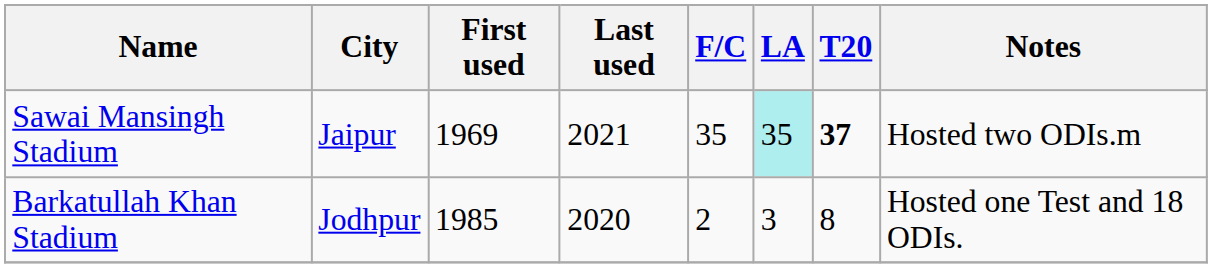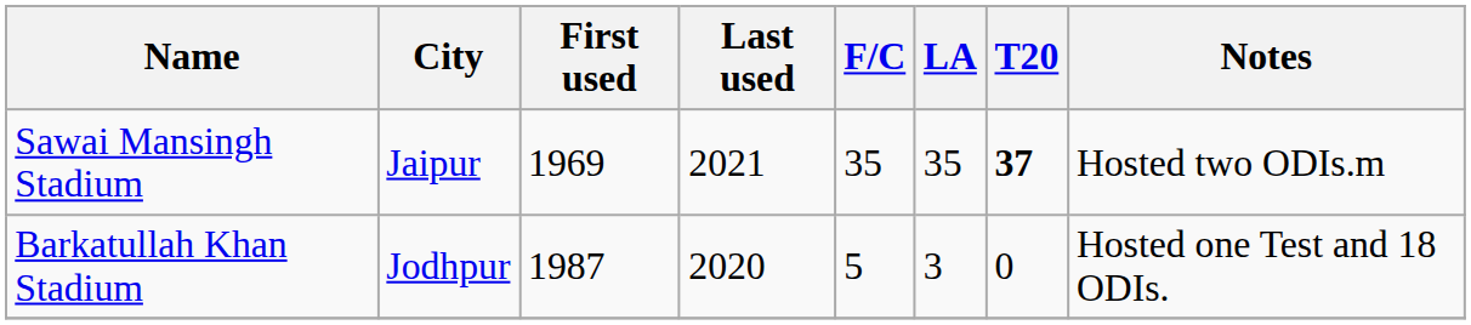Sawai Mansingh Stadium | LA: paleturquoise background -> no background
Barkatullah Khan Stadium | First used: 1985 -> 1987
Barkatullah Khan Stadium | F/C: 2 -> 5
Barkatullah Khan Stadium | T20: 8 -> 0
